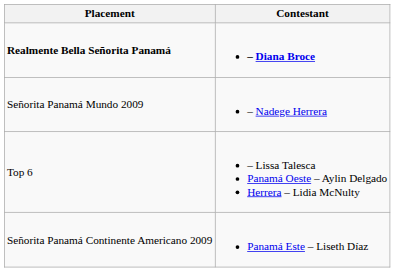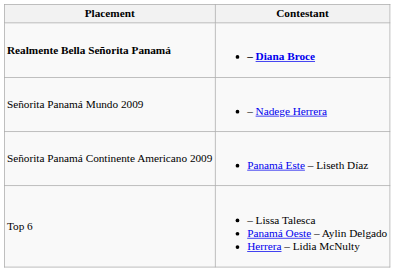rows swapped: Señorita Panamá Continente Americano 2009 <-> Top 6
